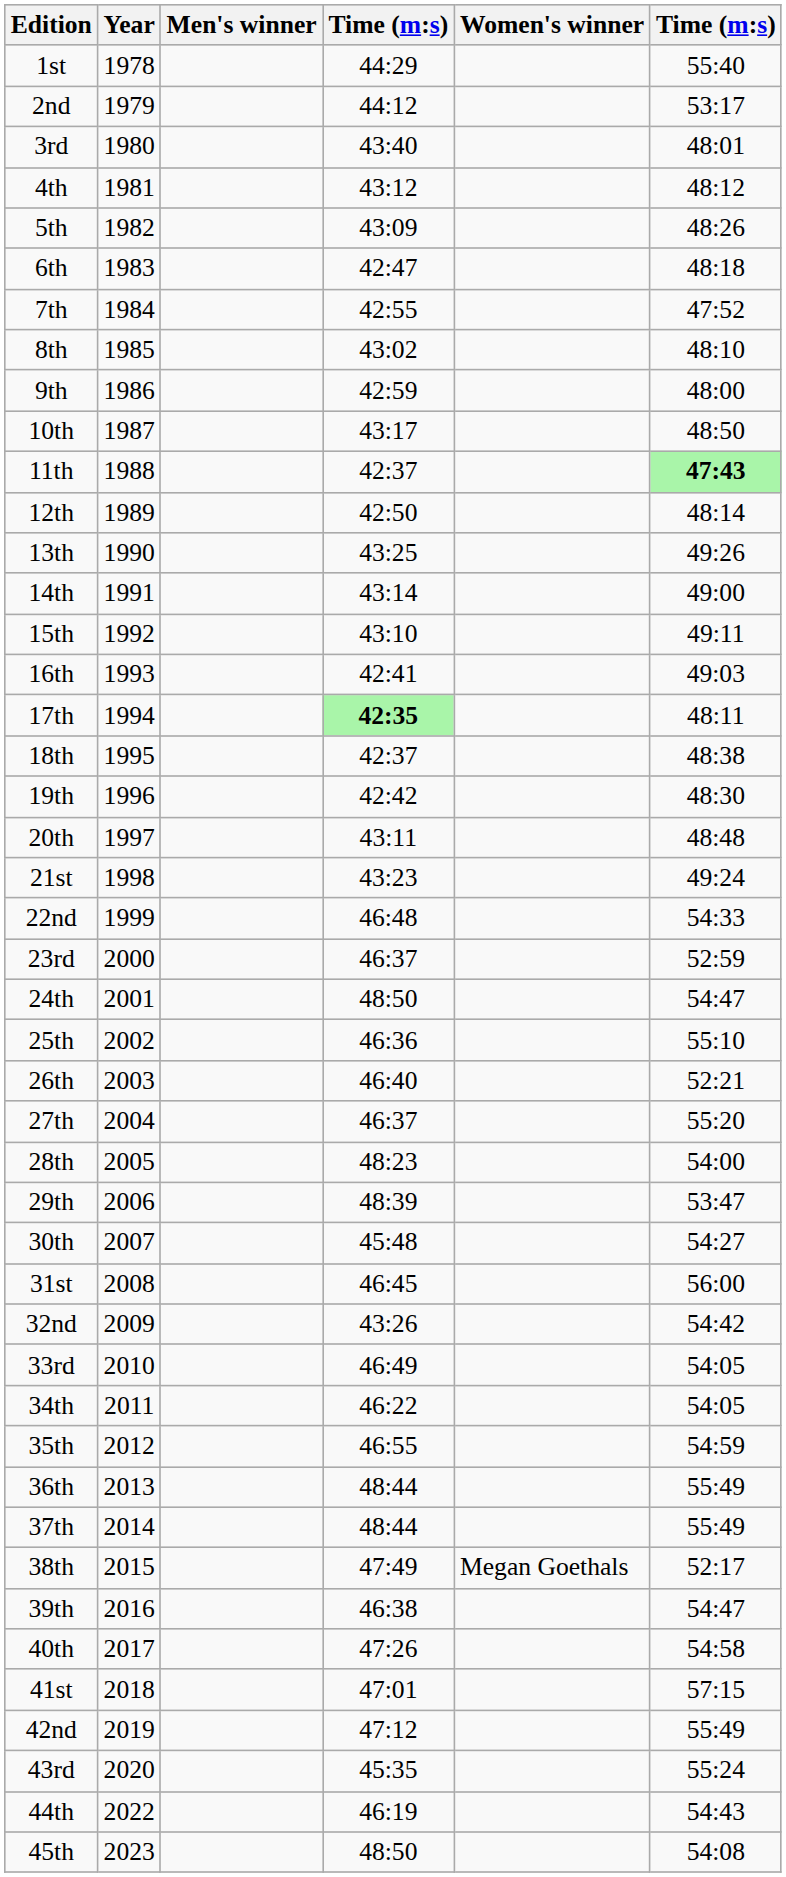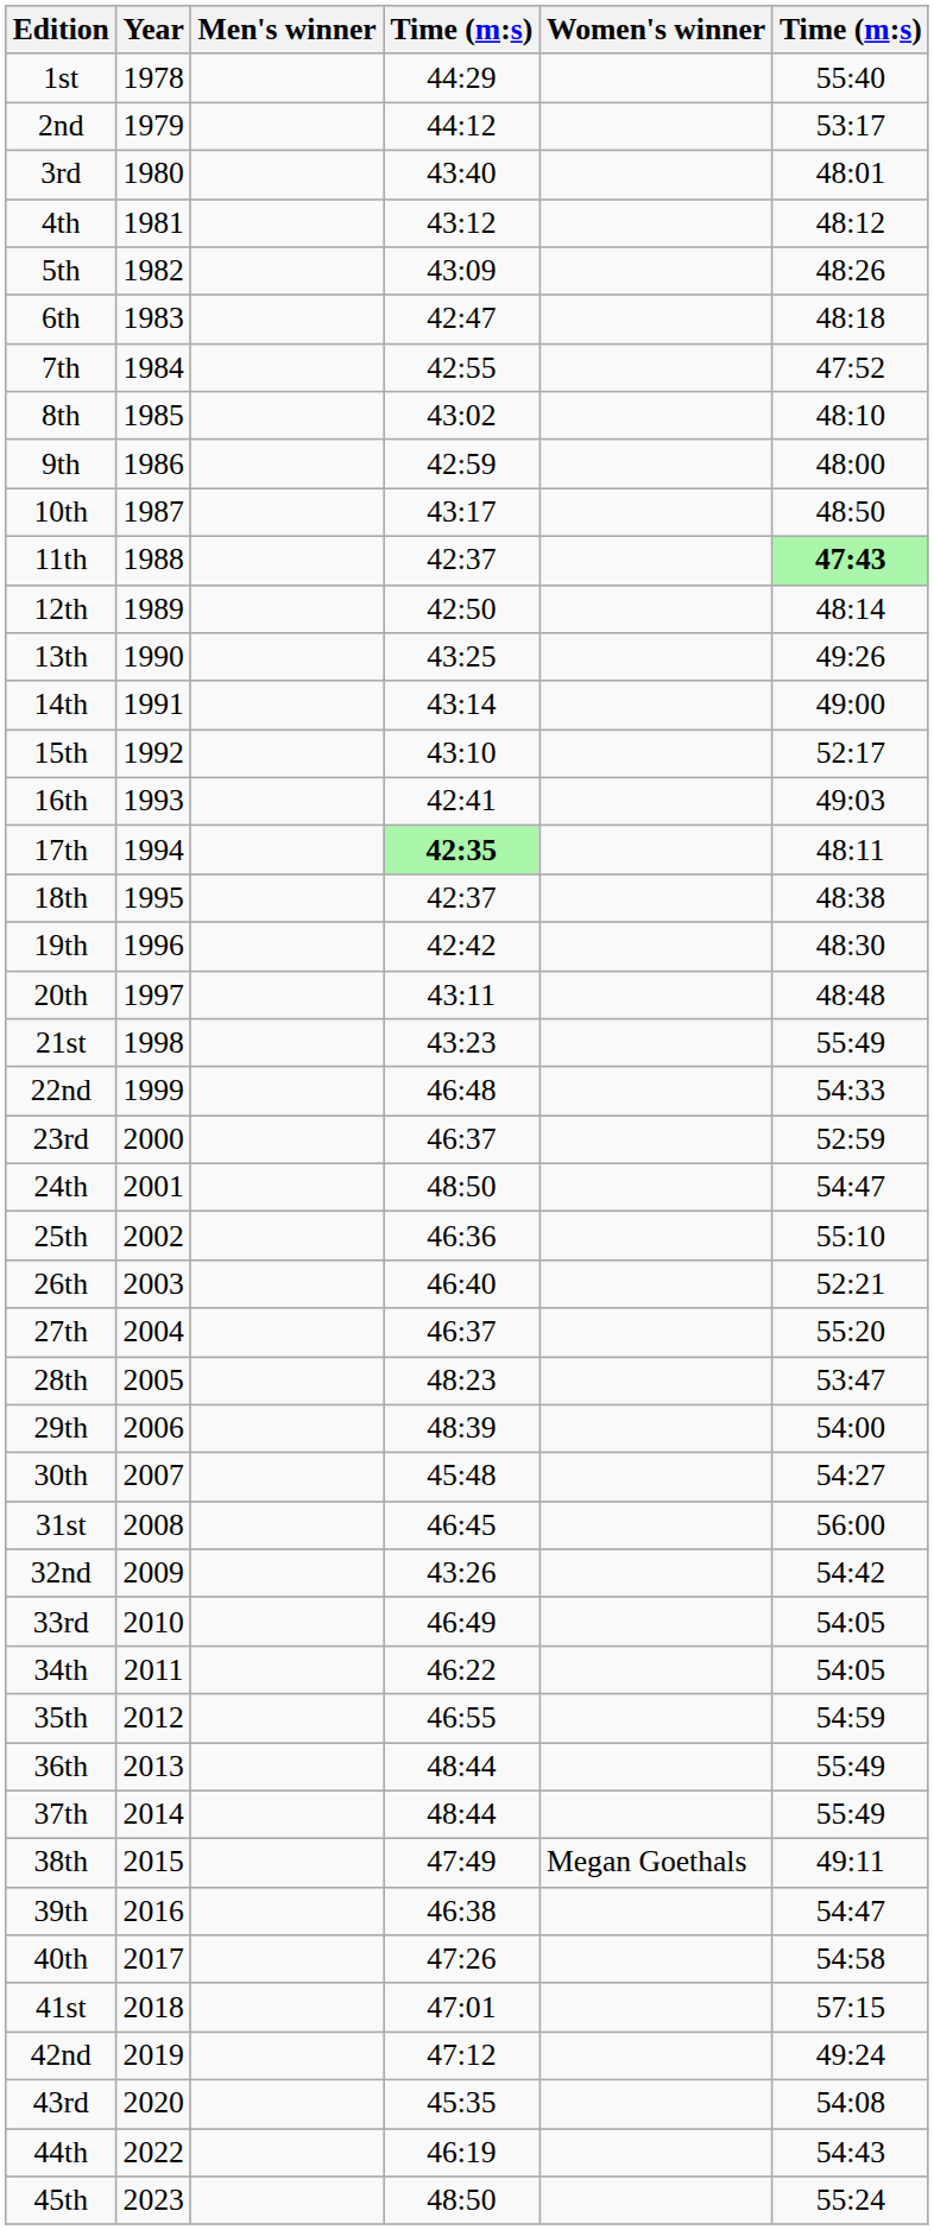15th | column 6: 49:11 -> 52:17
21st | column 6: 49:24 -> 55:49
28th | column 6: 54:00 -> 53:47
29th | column 6: 53:47 -> 54:00
38th | column 6: 52:17 -> 49:11
42nd | column 6: 55:49 -> 49:24
43rd | column 6: 55:24 -> 54:08
45th | column 6: 54:08 -> 55:24
